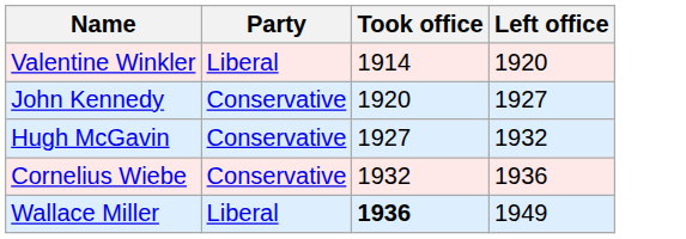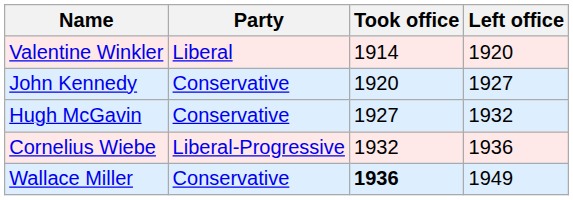Cornelius Wiebe | Party: Conservative -> Liberal-Progressive
Wallace Miller | Party: Liberal -> Conservative
